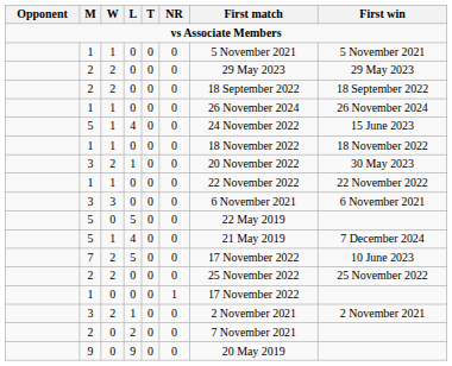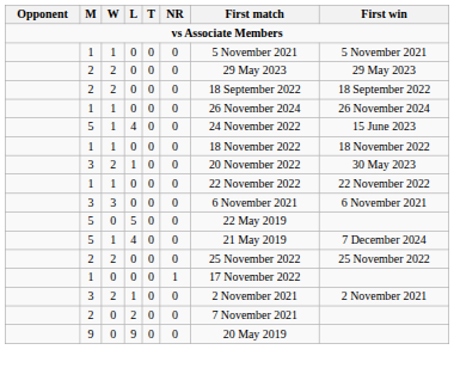- row: 7 | 2 | 5 | 0 | 0 | 17 November 2022 | 10 June 2023
